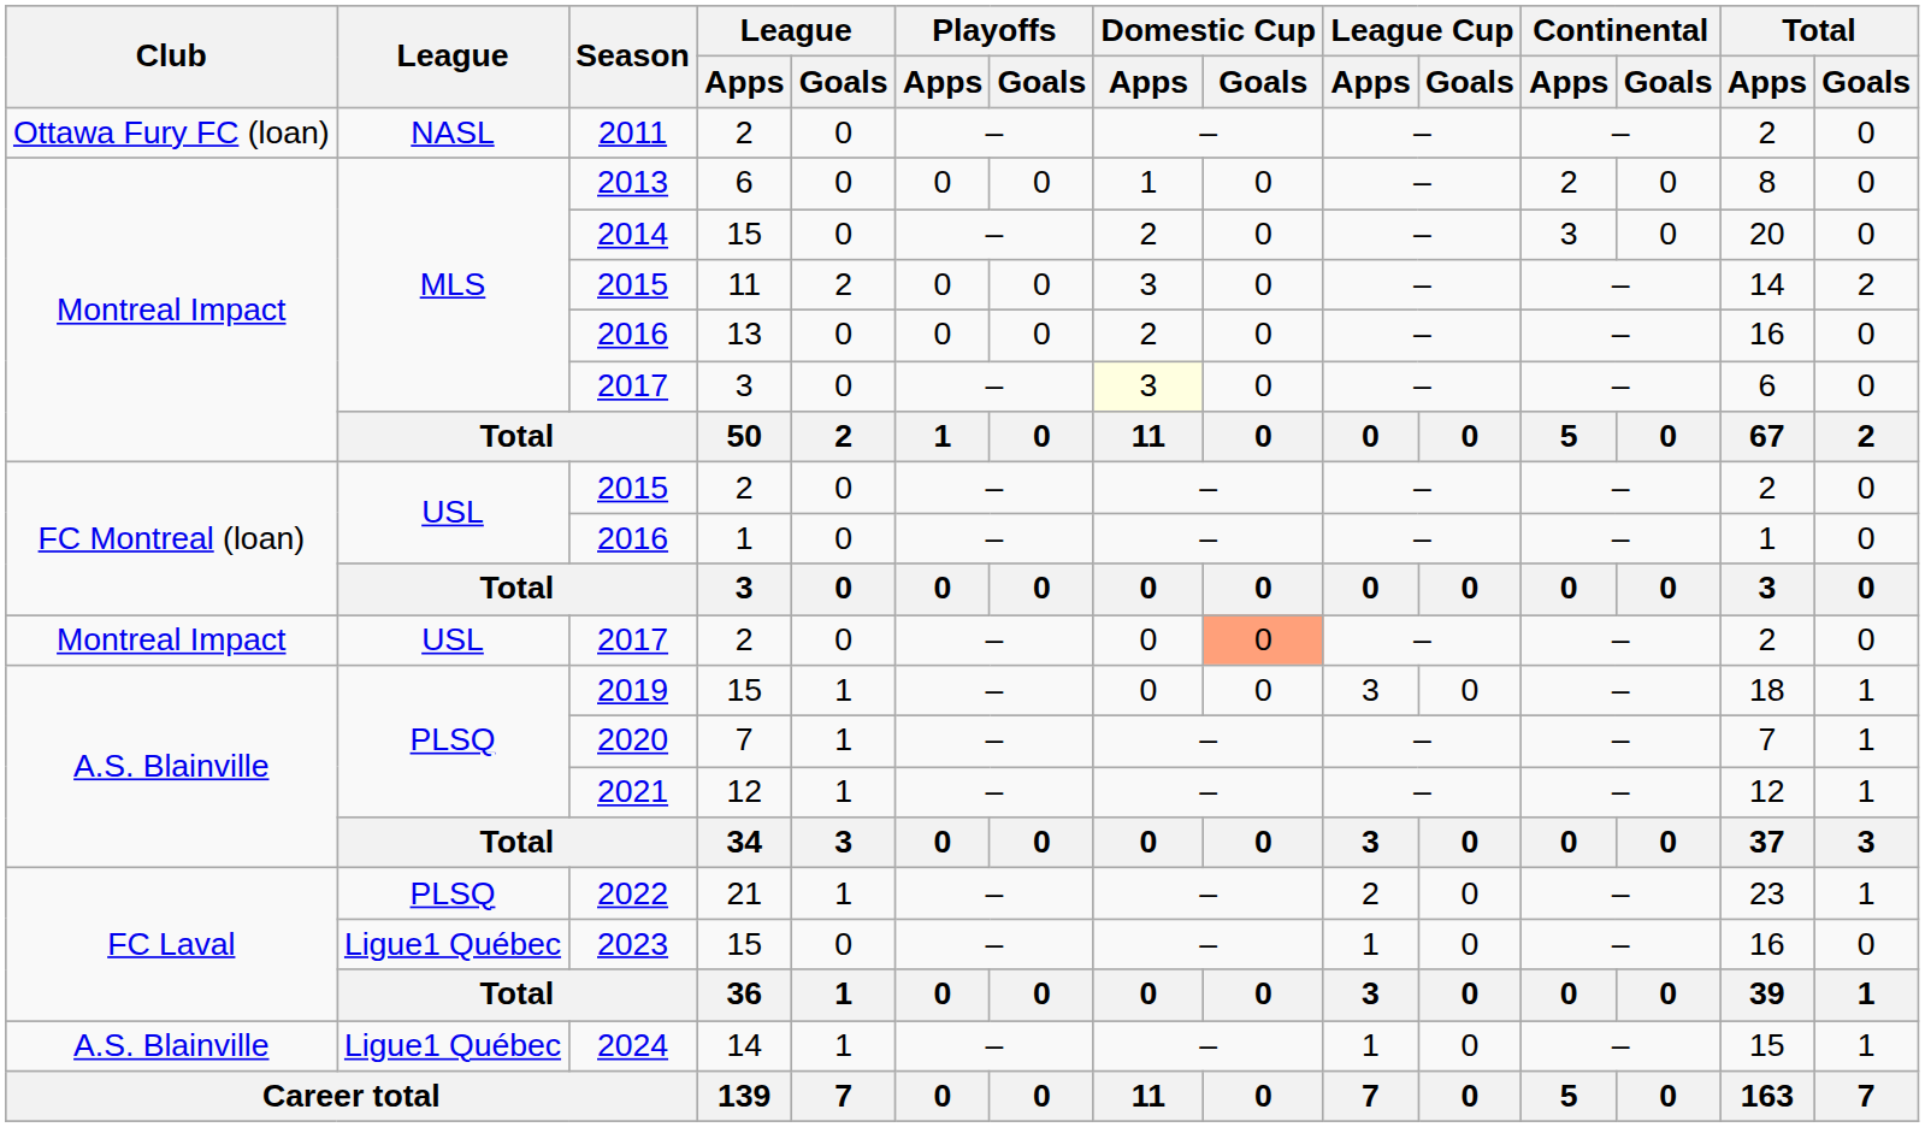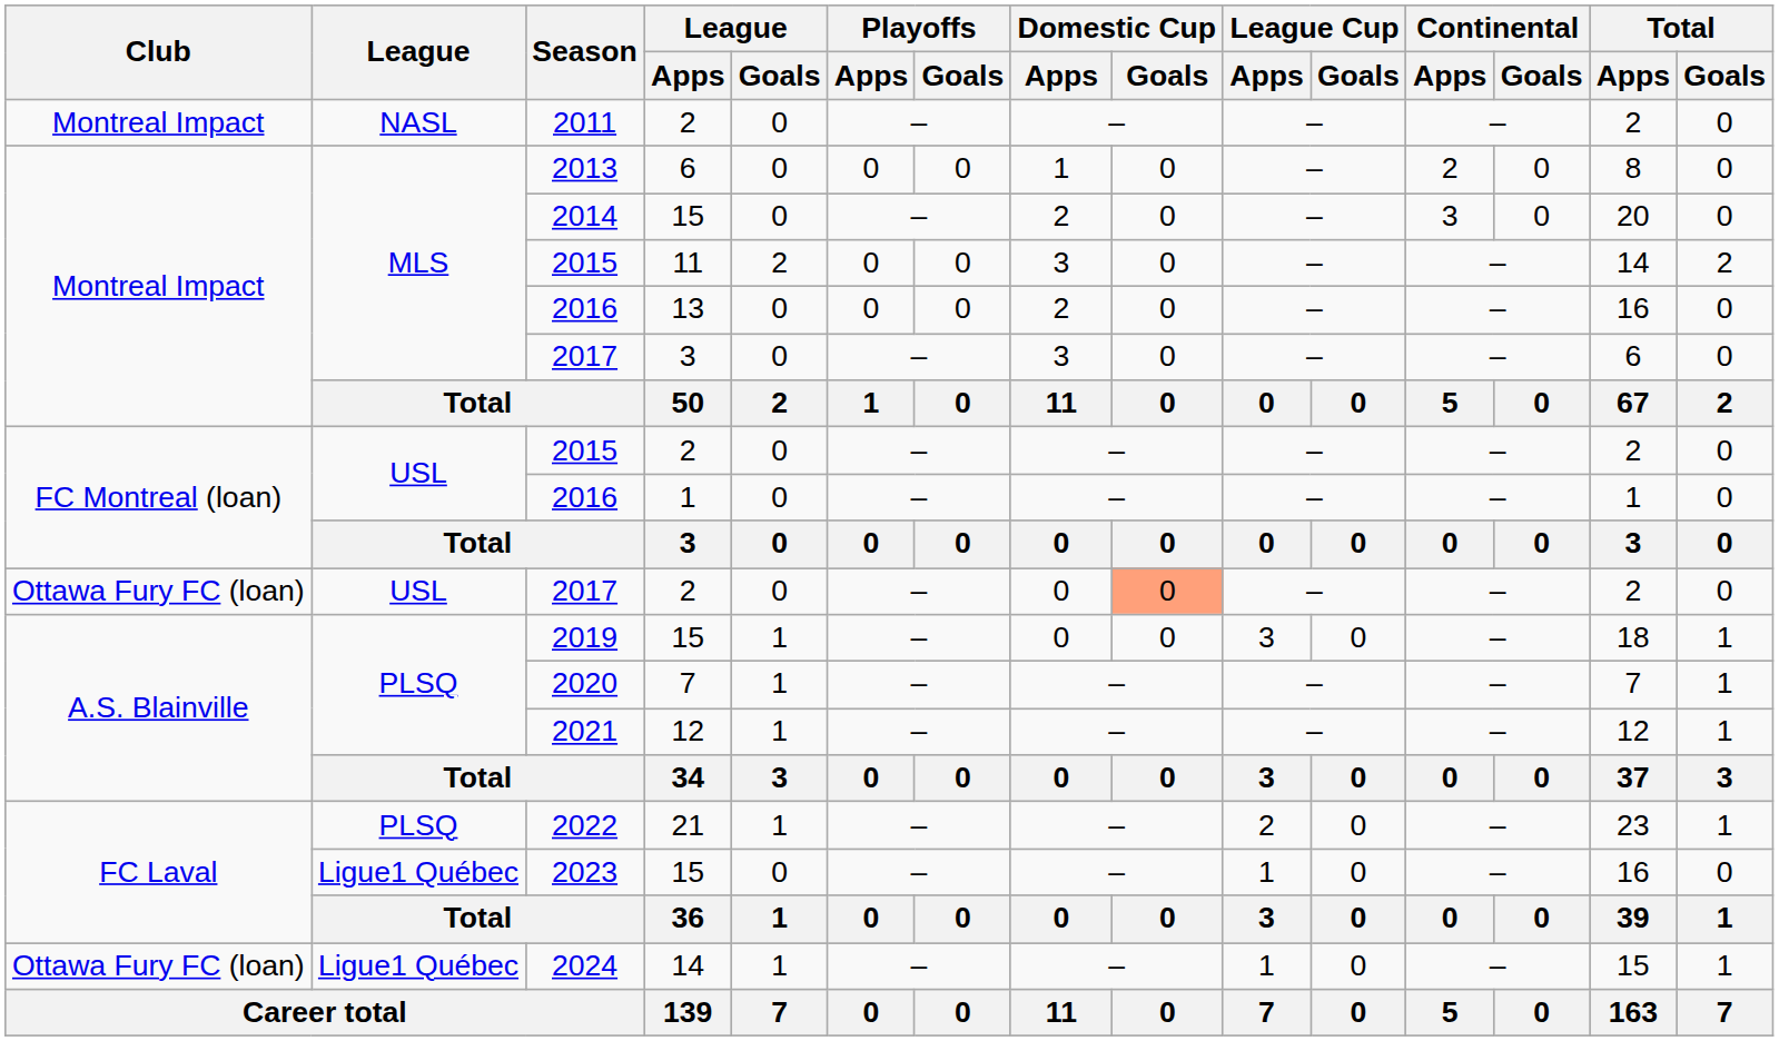2011 | Club: Ottawa Fury FC (loan) -> Montreal Impact
2017 / 3 | Domestic Cup / Apps: lightyellow background -> no background
2017 / 2 | Club: Montreal Impact -> Ottawa Fury FC (loan)
2024 | Club: A.S. Blainville -> Ottawa Fury FC (loan)
